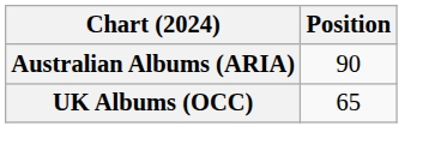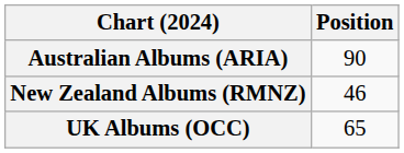+ row: New Zealand Albums (RMNZ) | 46
